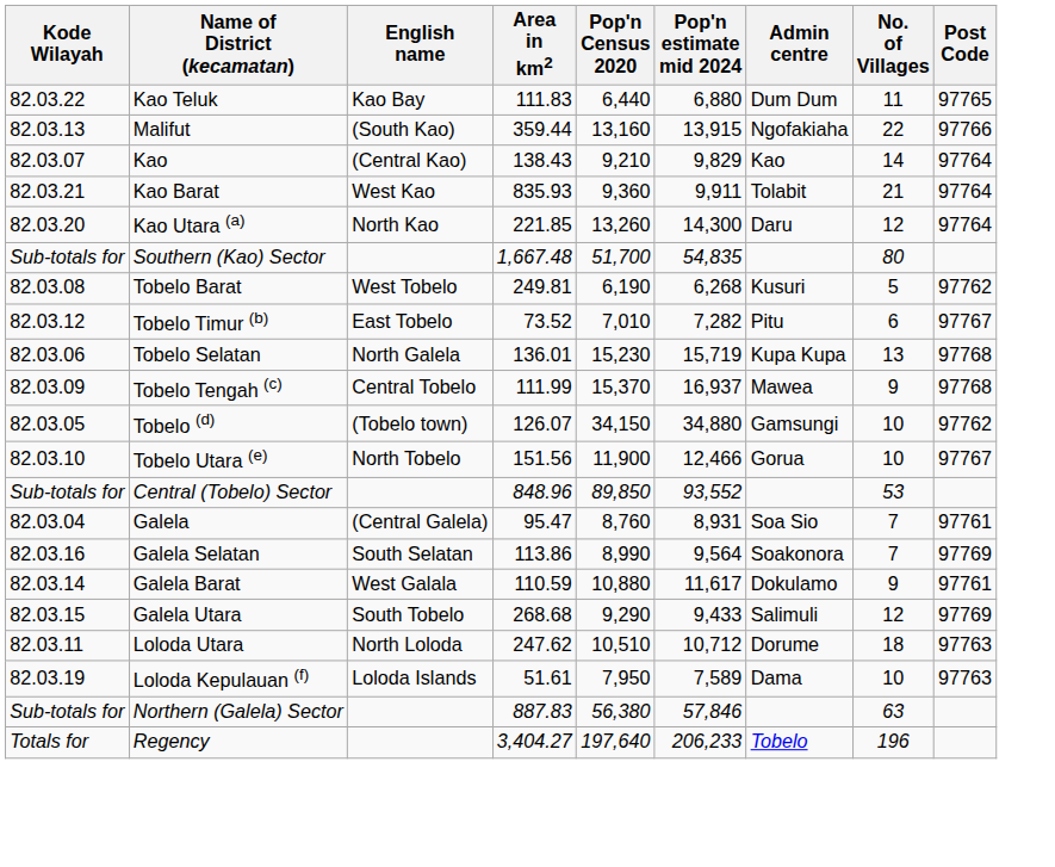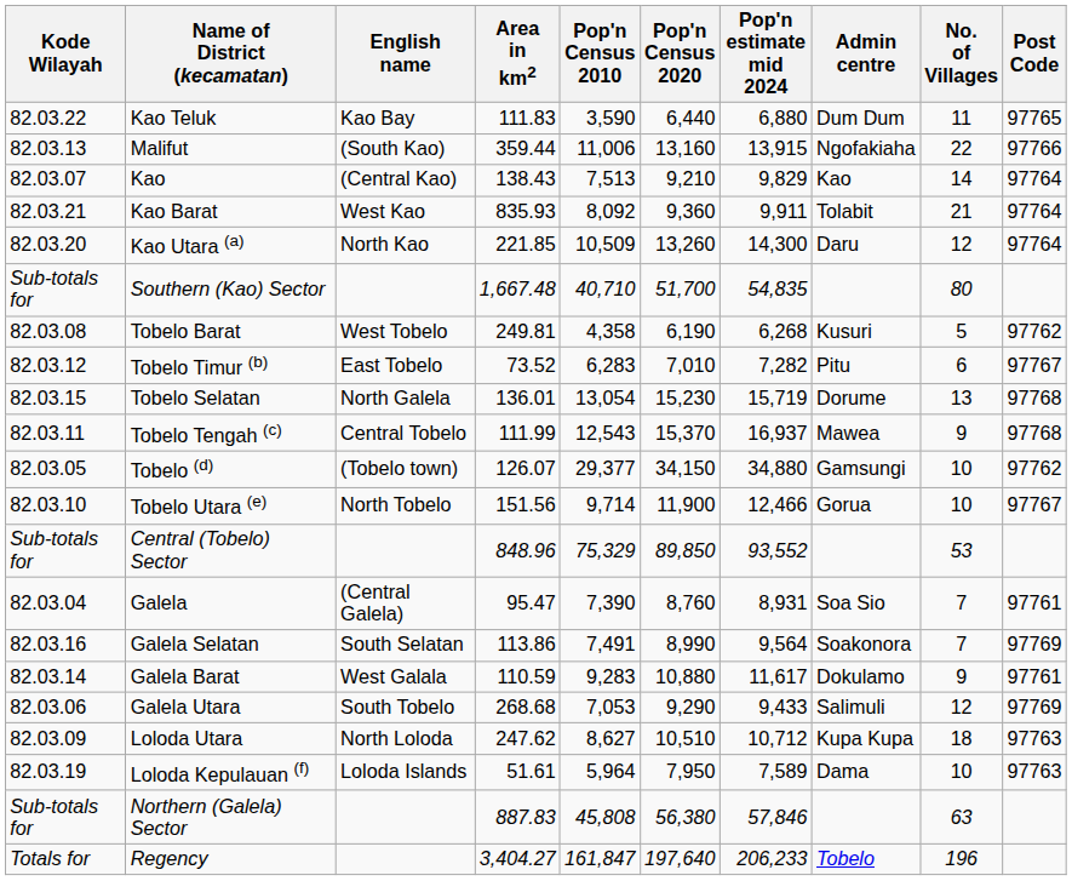+ column: Pop'n Census 2010 | 3,590 | 11,006 | 7,513 | 8,092 | 10,509 | 40,710 | 4,358 | 6,283 | 13,054 | 12,543 | 29,377 | 9,714 | 75,329 | 7,390 | 7,491 | 9,283 | 7,053 | 8,627 | 5,964 | 45,808 | 161,847
Tobelo Selatan | Kode Wilayah: 82.03.06 -> 82.03.15
Tobelo Selatan | Admin centre: Kupa Kupa -> Dorume
Tobelo Tengah (c) | Kode Wilayah: 82.03.09 -> 82.03.11
Galela Utara | Kode Wilayah: 82.03.15 -> 82.03.06
Loloda Utara | Kode Wilayah: 82.03.11 -> 82.03.09
Loloda Utara | Admin centre: Dorume -> Kupa Kupa
